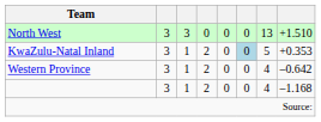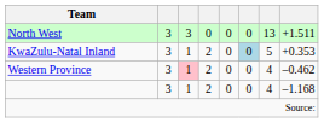North West | column 8: +1.510 -> +1.511
Western Province | column 3: no background -> pink background
Western Province | column 8: –0.642 -> –0.462
